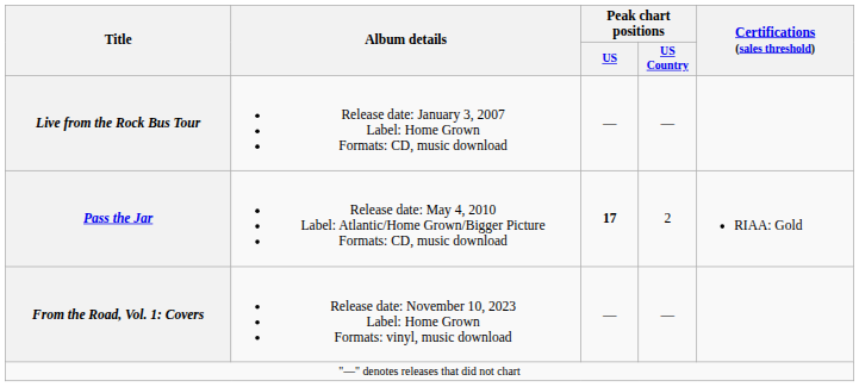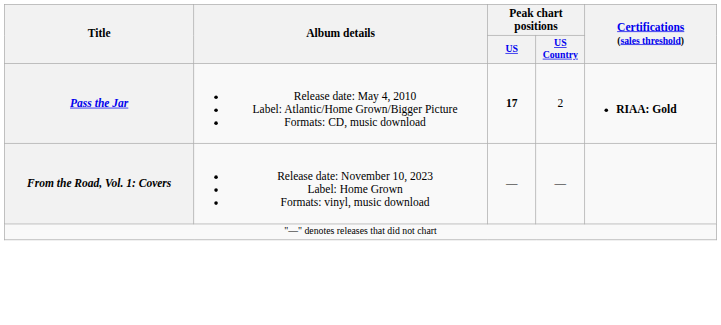- row: Live from the Rock Bus Tour | Release date: January 3, 2007 Label: Home Grown Formats: CD, music download | — | —
Pass the Jar | Certifications (sales threshold): normal -> bold
